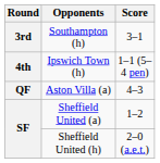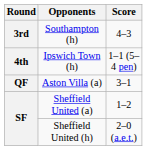Southampton (h) | Score: 3–1 -> 4–3
Aston Villa (a) | Score: 4–3 -> 3–1
